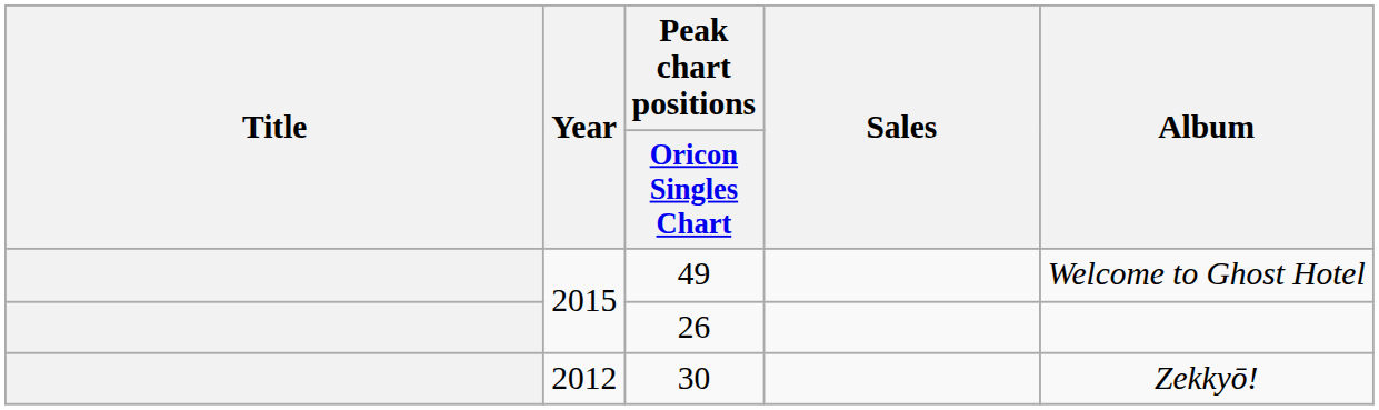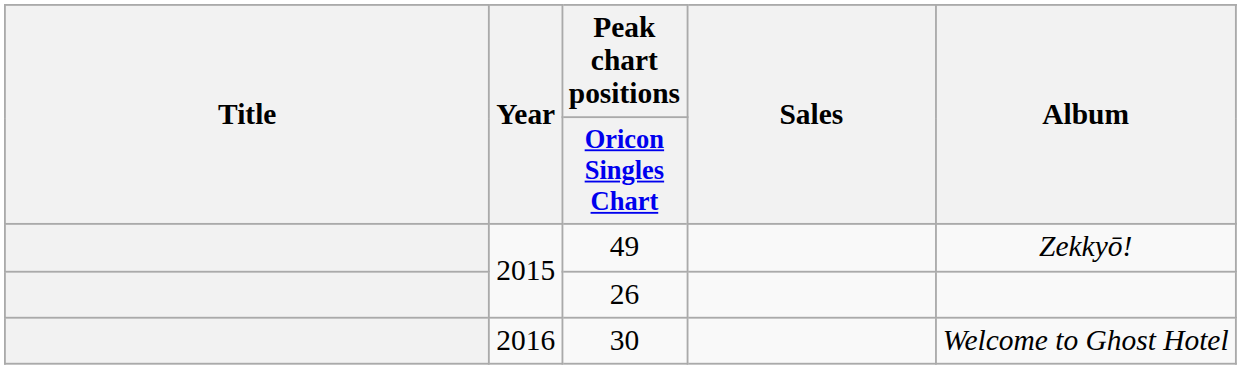49 | Album: Welcome to Ghost Hotel -> Zekkyō!
30 | Year: 2012 -> 2016
30 | Album: Zekkyō! -> Welcome to Ghost Hotel
